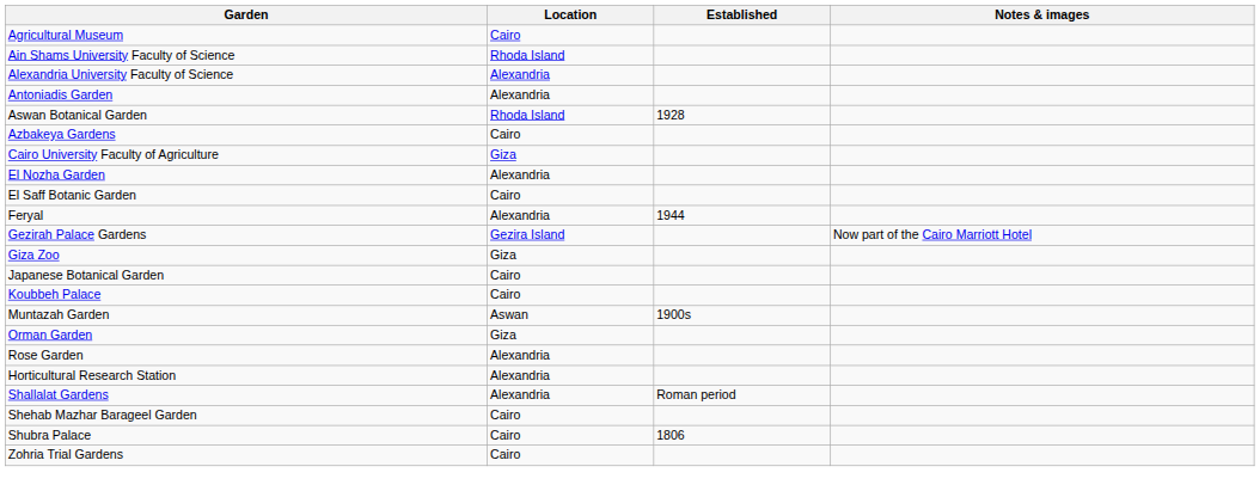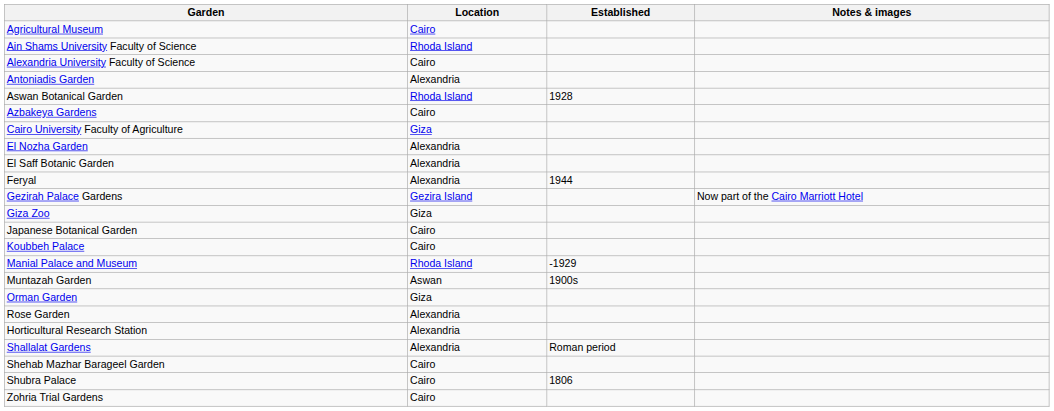Alexandria University Faculty of Science | Location: Alexandria -> Cairo
El Saff Botanic Garden | Location: Cairo -> Alexandria
+ row: Manial Palace and Museum | Rhoda Island | -1929
